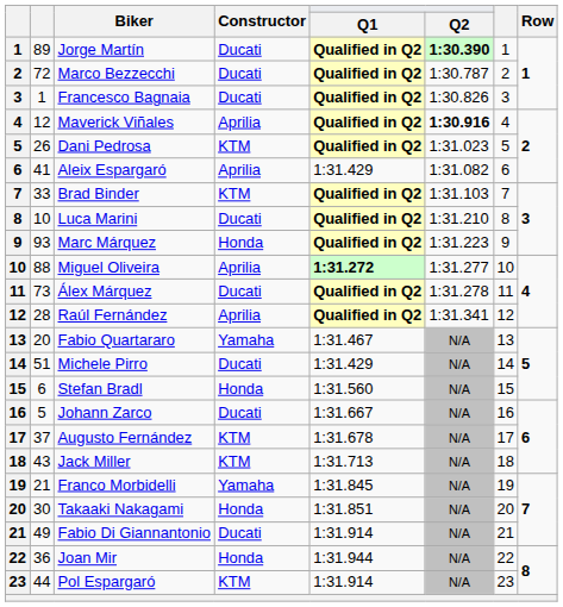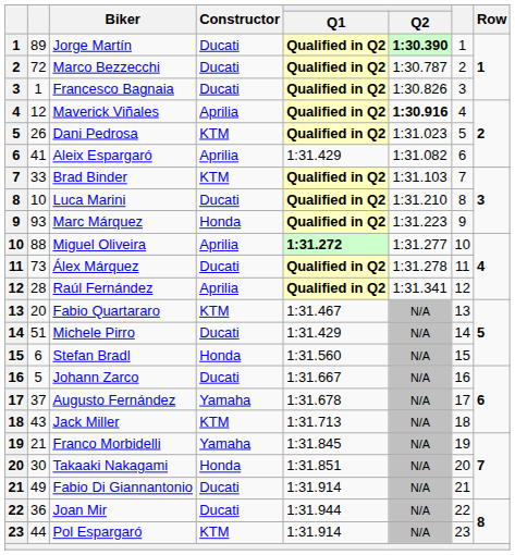Fabio Quartararo | Constructor: Yamaha -> KTM
Augusto Fernández | Constructor: KTM -> Yamaha
Joan Mir | Constructor: Honda -> Ducati
